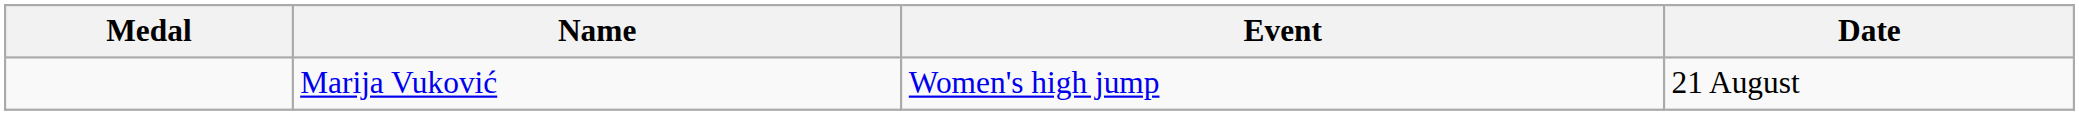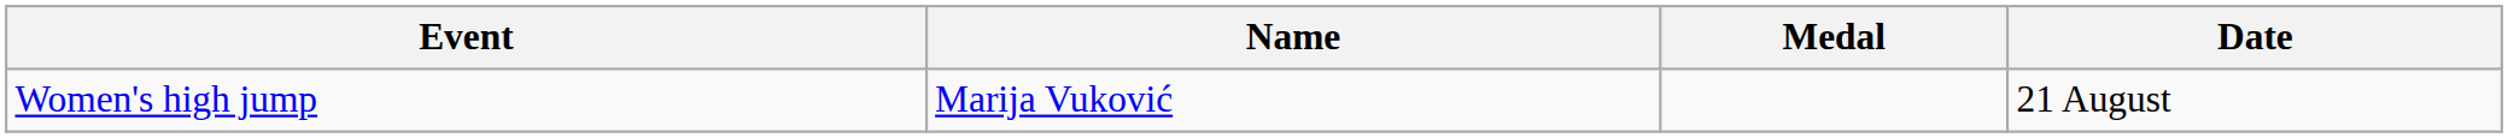columns swapped: Medal <-> Event
